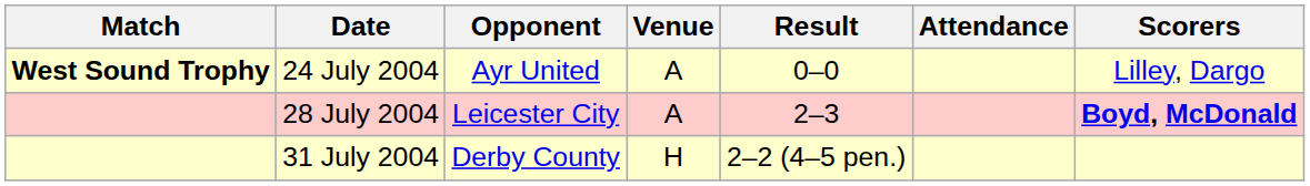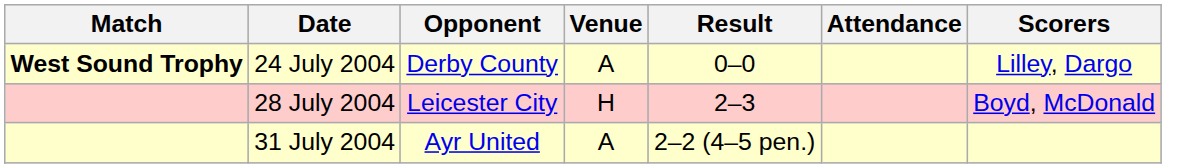24 July 2004 | Opponent: Ayr United -> Derby County
28 July 2004 | Venue: A -> H
28 July 2004 | Scorers: bold -> normal
31 July 2004 | Opponent: Derby County -> Ayr United
31 July 2004 | Venue: H -> A
